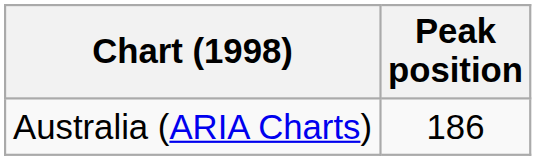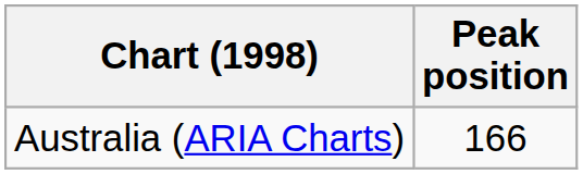Australia (ARIA Charts) | Peak position: 186 -> 166
